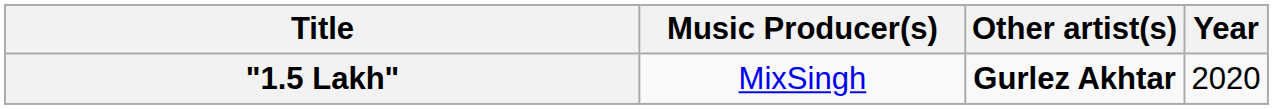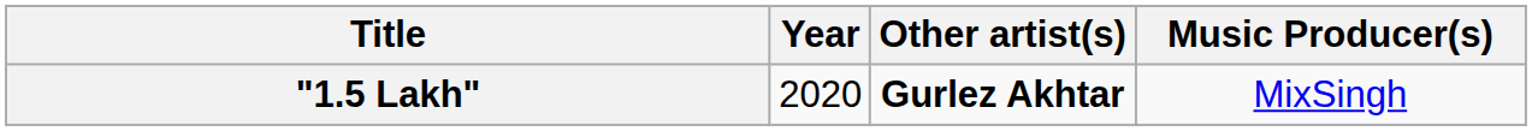columns swapped: Year <-> Music Producer(s)
